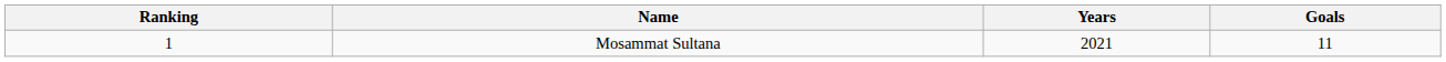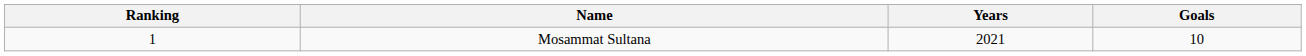Mosammat Sultana | Goals: 11 -> 10
